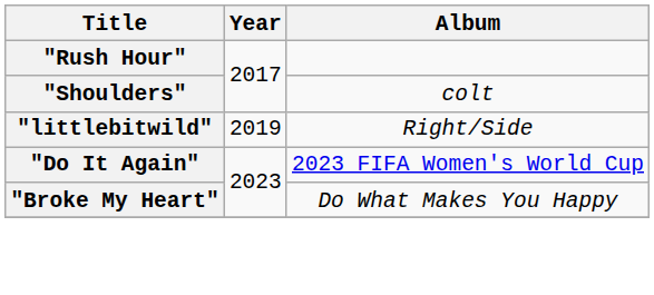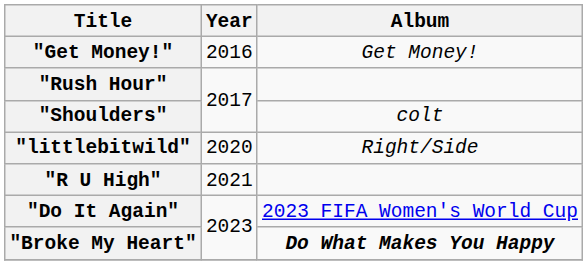+ row: "Get Money!" | 2016 | Get Money!
"littlebitwild" | Year: 2019 -> 2020
+ row: "R U High" | 2021
"Broke My Heart" | Album: normal -> bold
